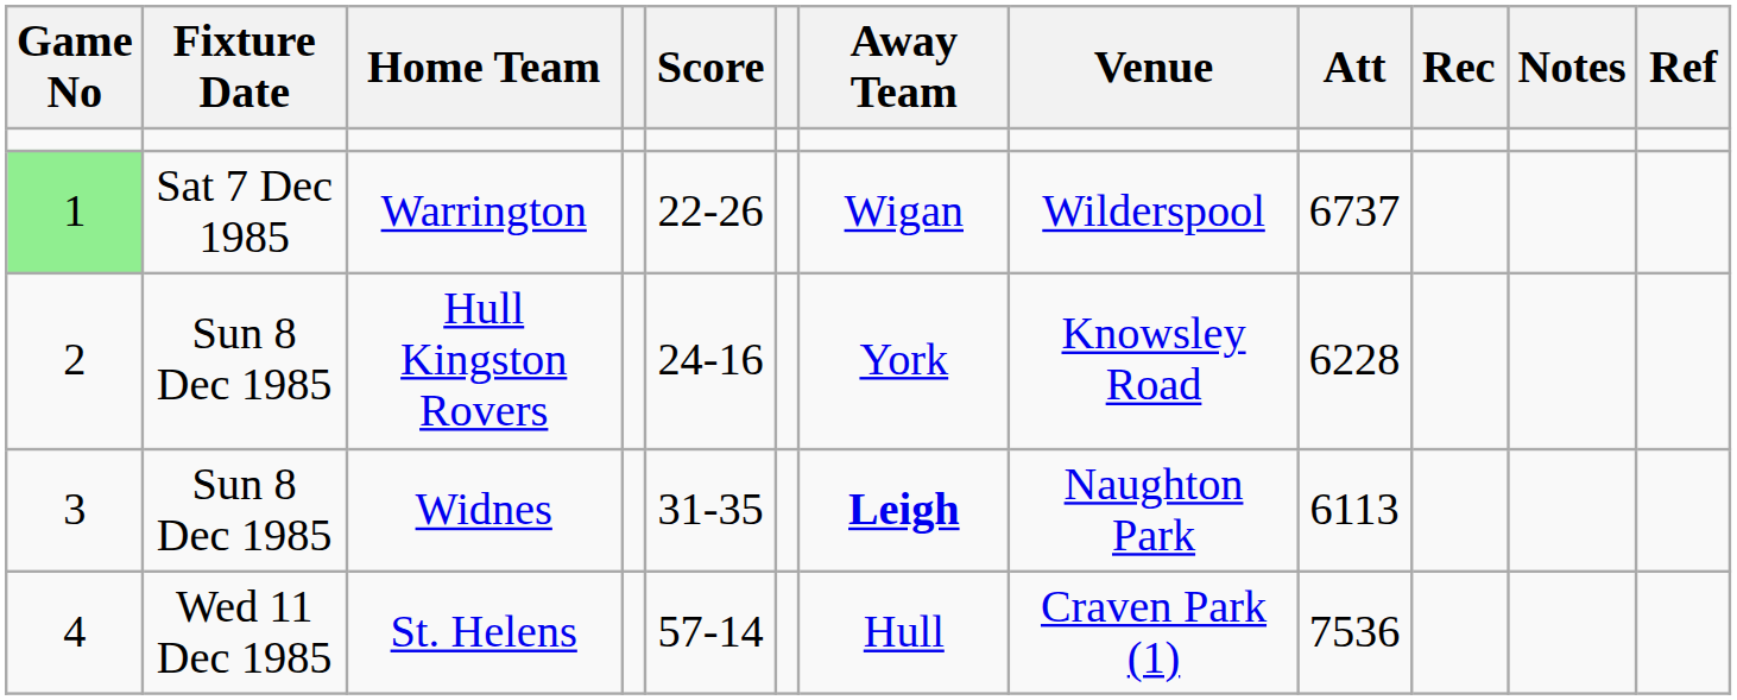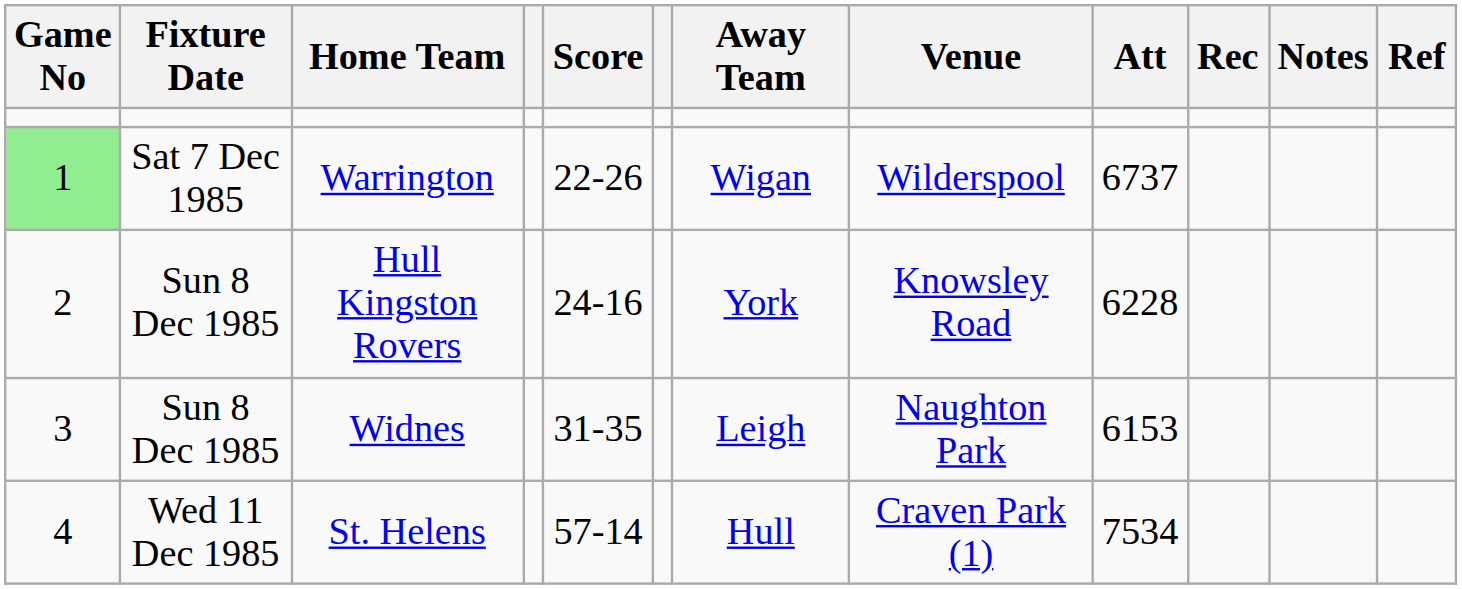Widnes | Away Team: bold -> normal
Widnes | Att: 6113 -> 6153
St. Helens | Att: 7536 -> 7534
